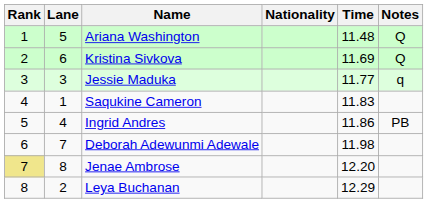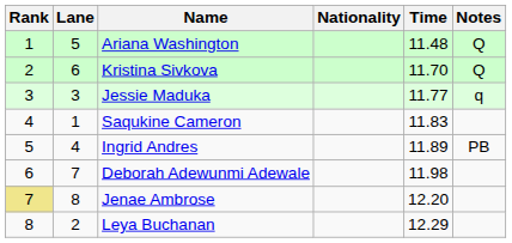Kristina Sivkova | Time: 11.69 -> 11.70
Ingrid Andres | Time: 11.86 -> 11.89
